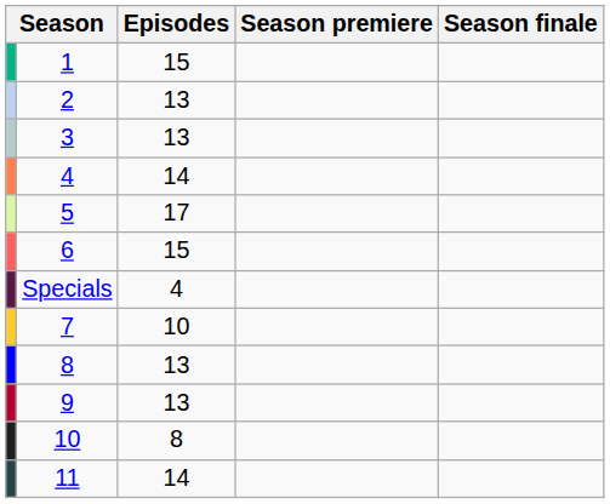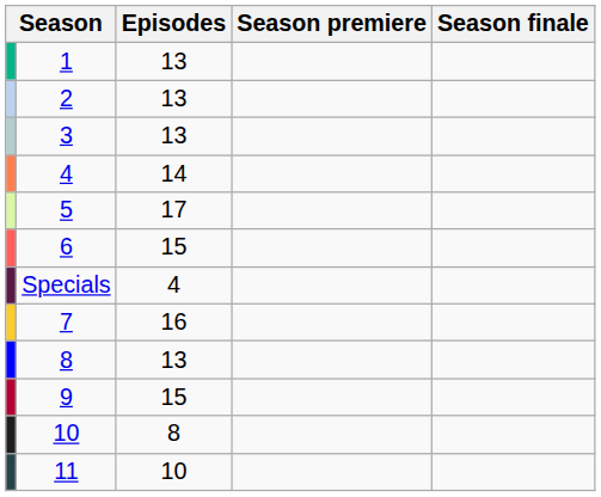1 | Episodes: 15 -> 13
7 | Episodes: 10 -> 16
9 | Episodes: 13 -> 15
11 | Episodes: 14 -> 10
